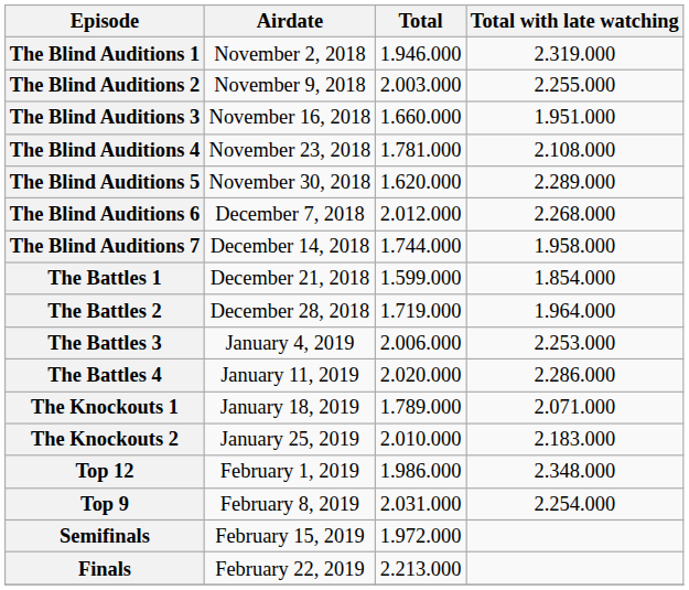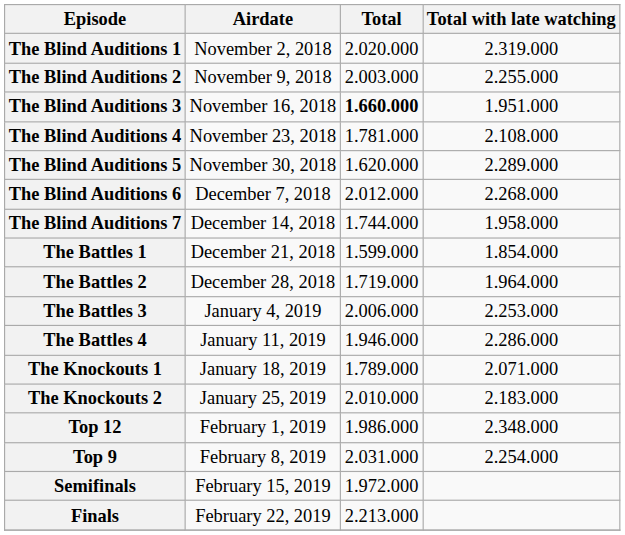The Blind Auditions 1 | Total: 1.946.000 -> 2.020.000
The Blind Auditions 3 | Total: normal -> bold
The Battles 4 | Total: 2.020.000 -> 1.946.000
